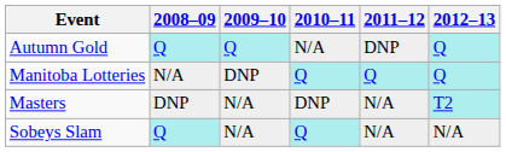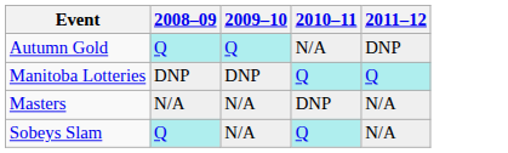- column: 2012–13 | Q | Q | T2 | N/A
Manitoba Lotteries | 2008–09: N/A -> DNP
Masters | 2008–09: DNP -> N/A
